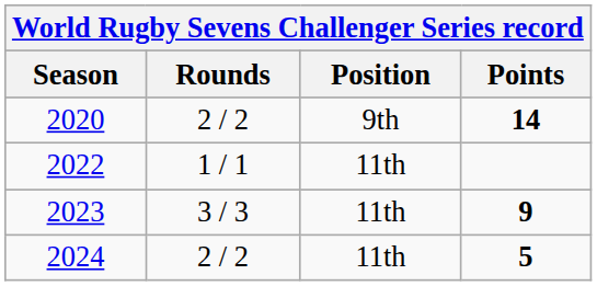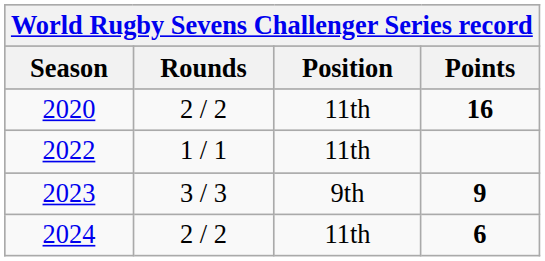2020 | Position: 9th -> 11th
2020 | Points: 14 -> 16
2023 | Position: 11th -> 9th
2024 | Points: 5 -> 6
